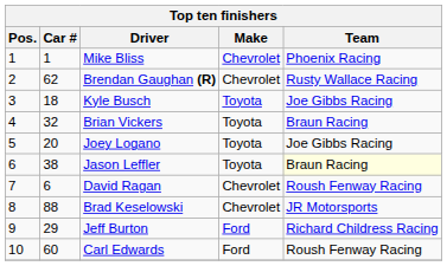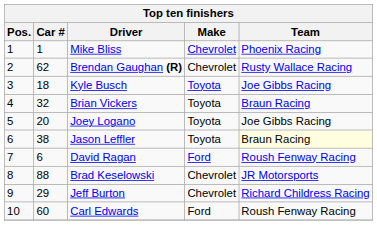David Ragan | Make: Chevrolet -> Ford
Jeff Burton | Make: Ford -> Chevrolet
